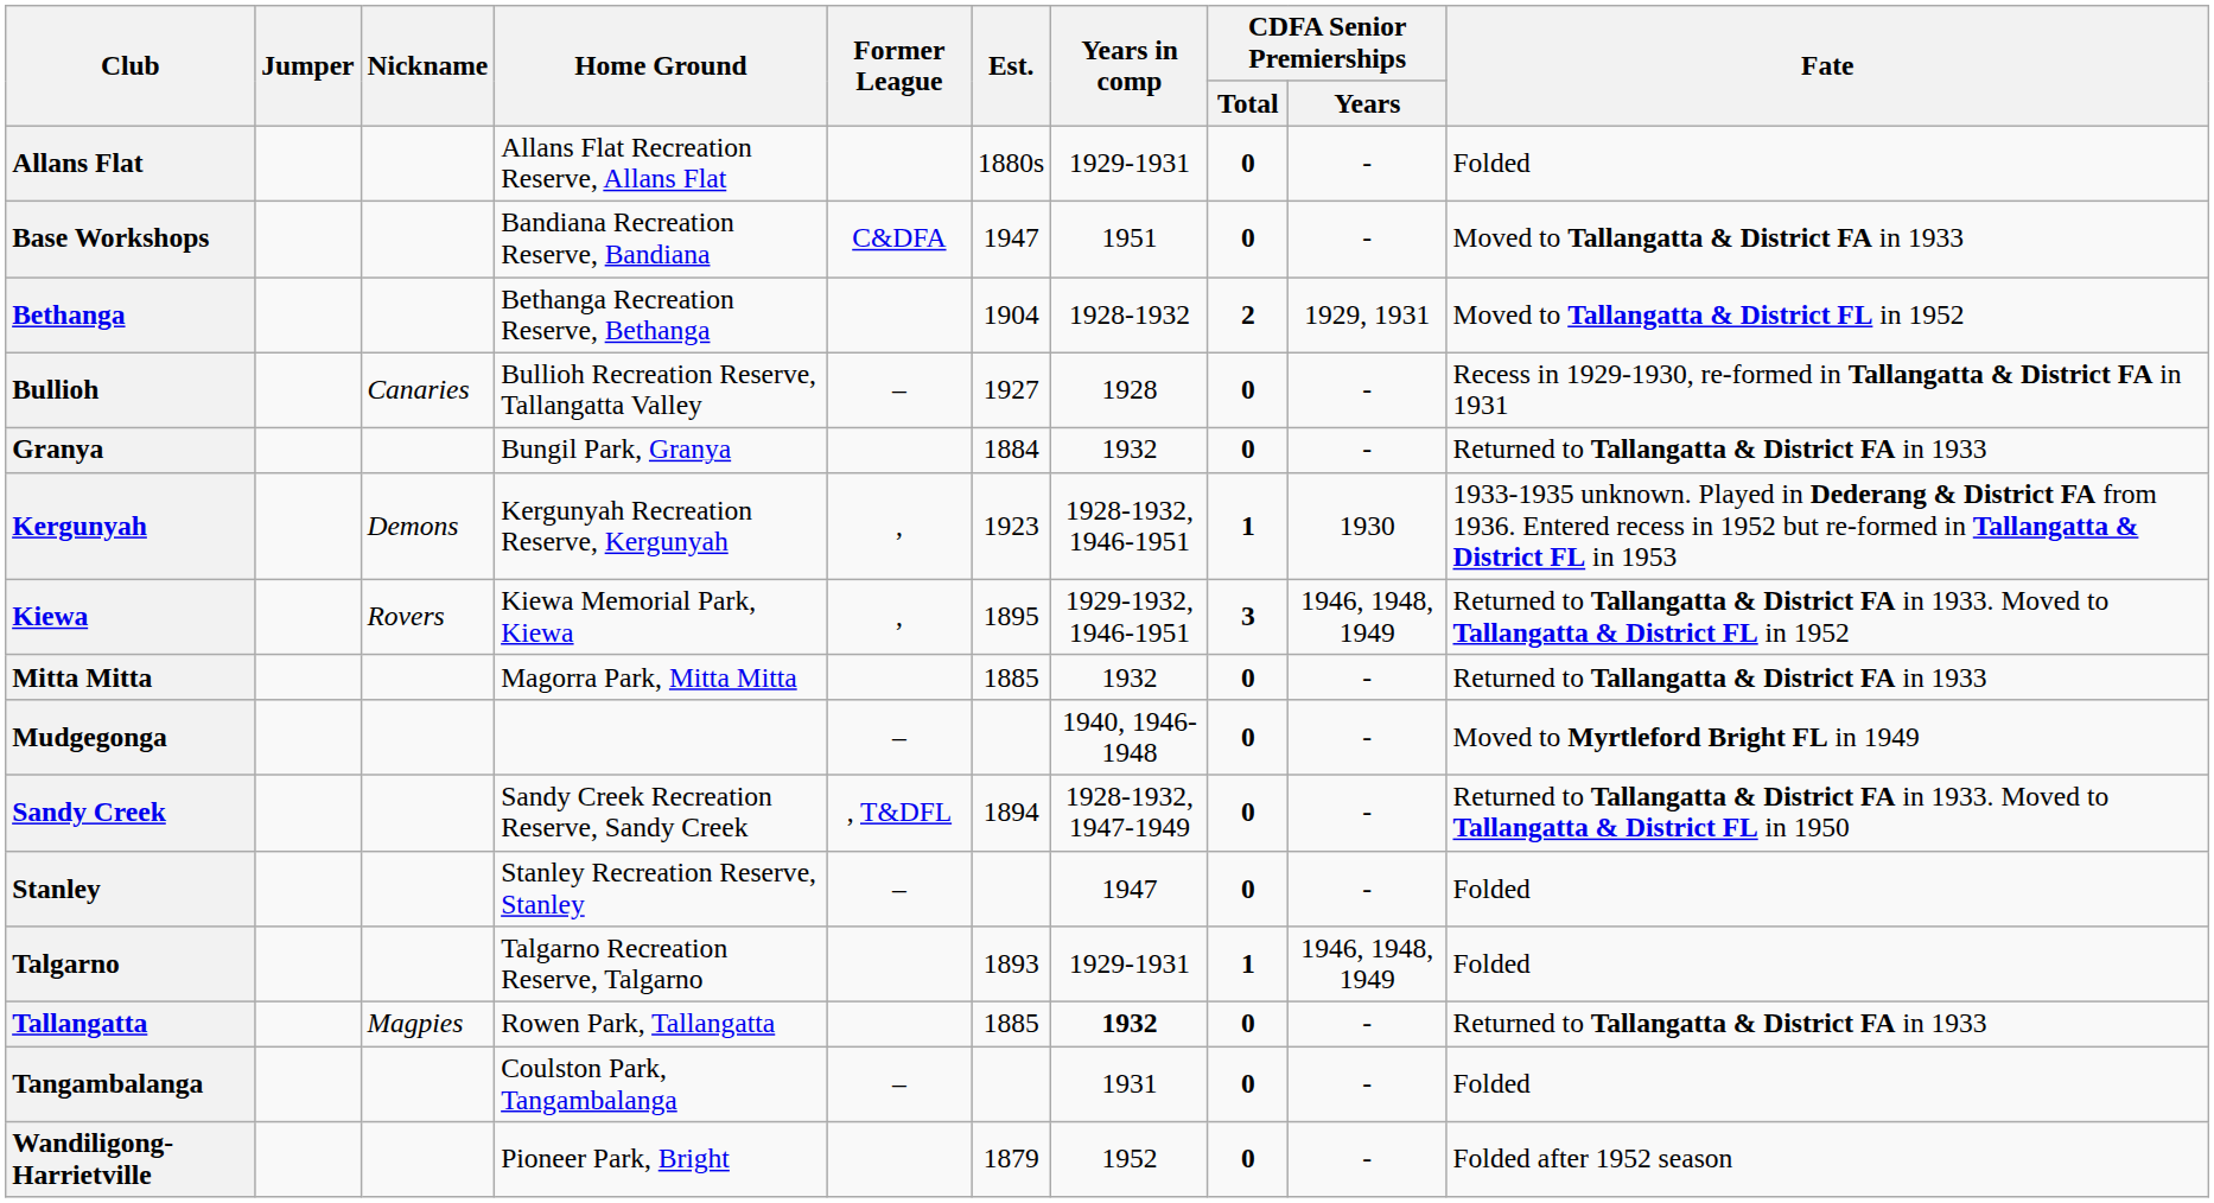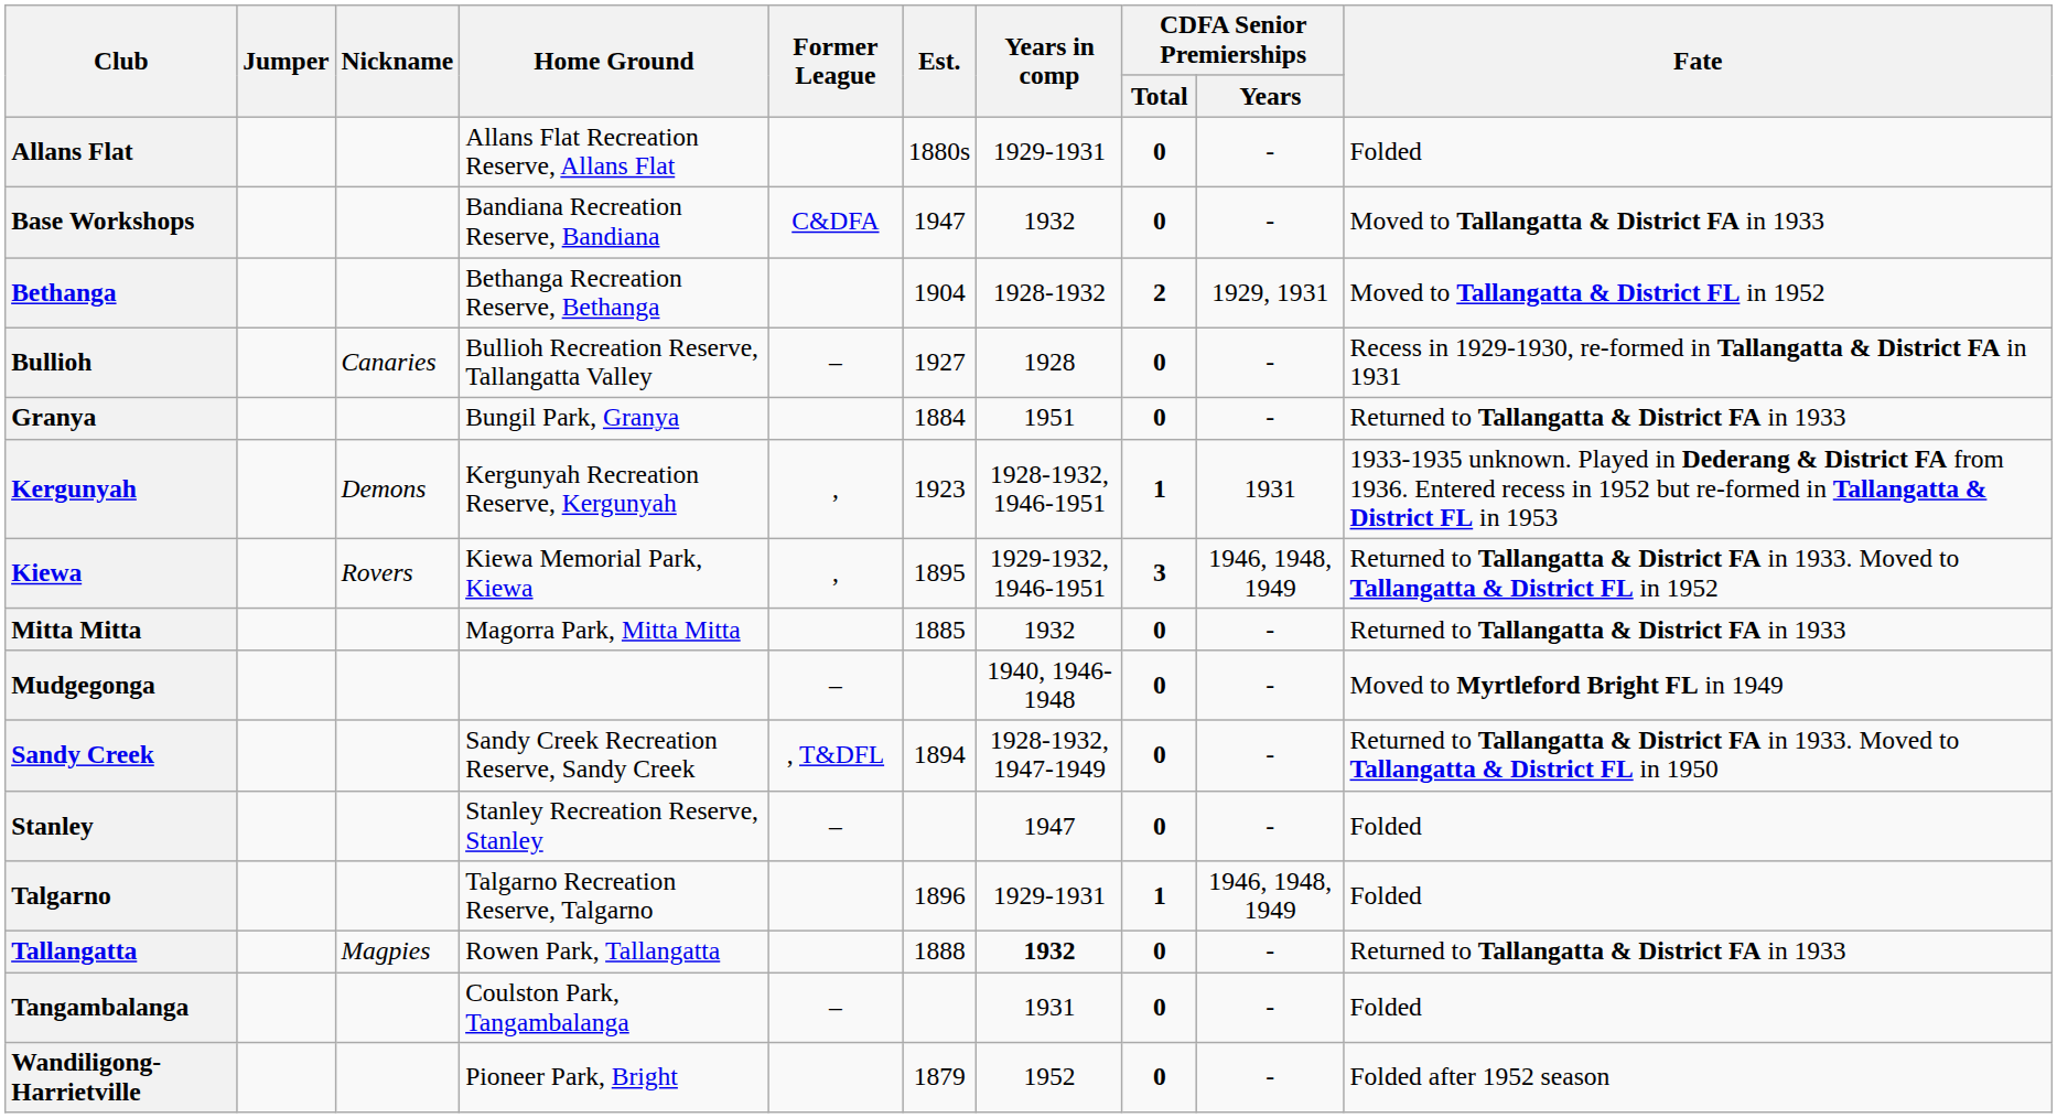Base Workshops | Years in comp: 1951 -> 1932
Granya | Years in comp: 1932 -> 1951
Kergunyah | CDFA Senior Premierships / Years: 1930 -> 1931
Talgarno | Est.: 1893 -> 1896
Tallangatta | Est.: 1885 -> 1888
